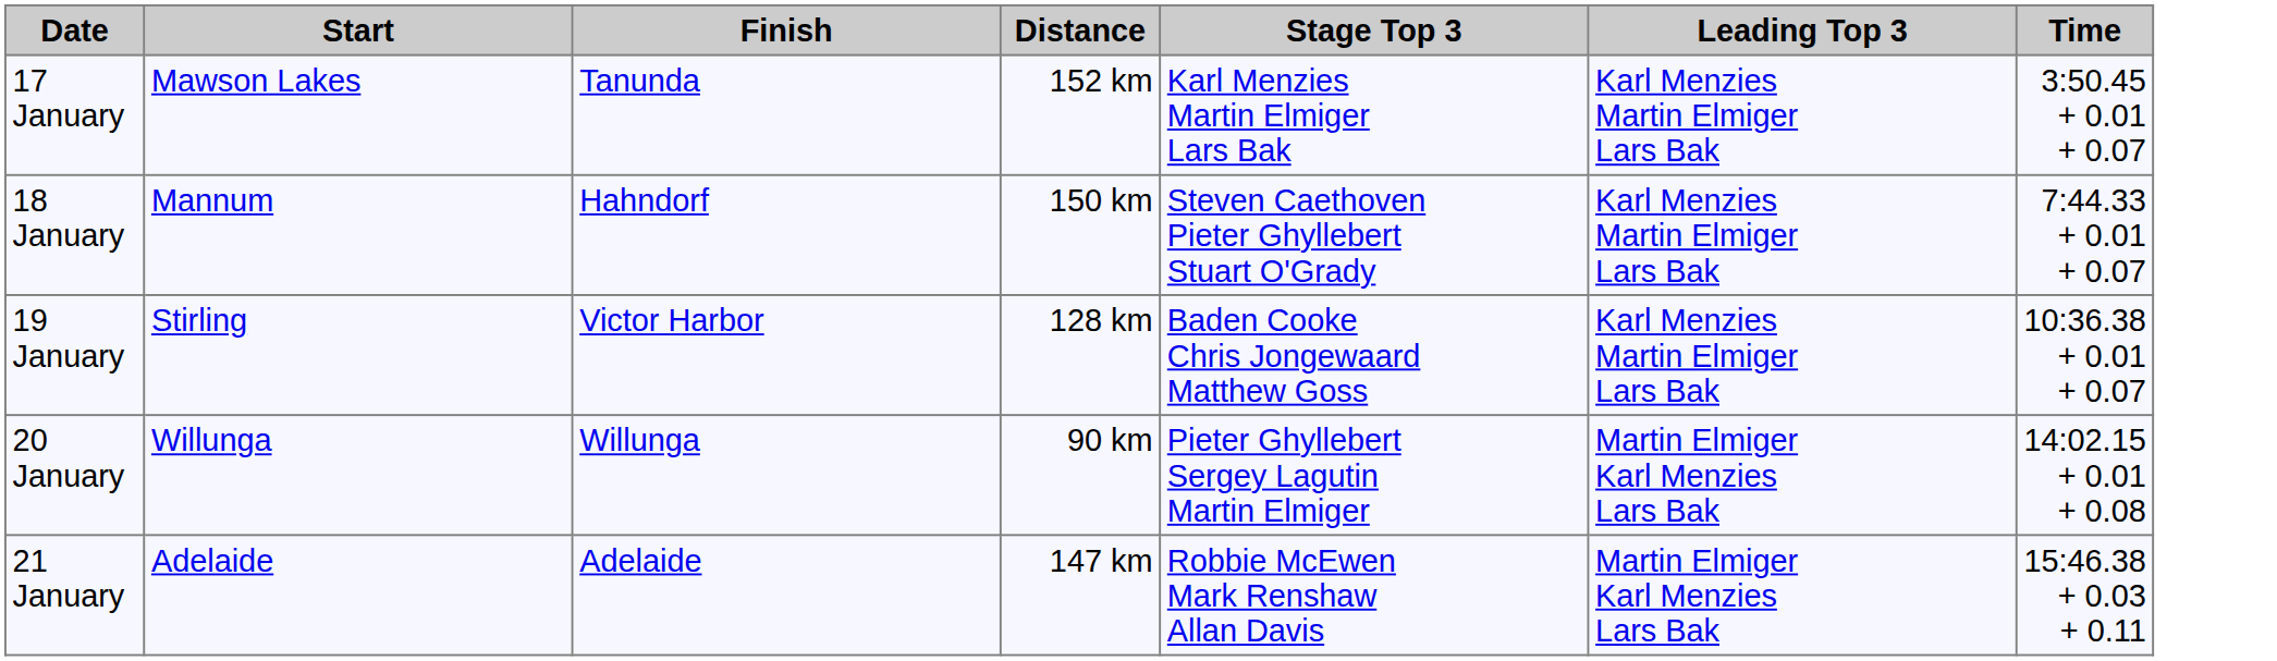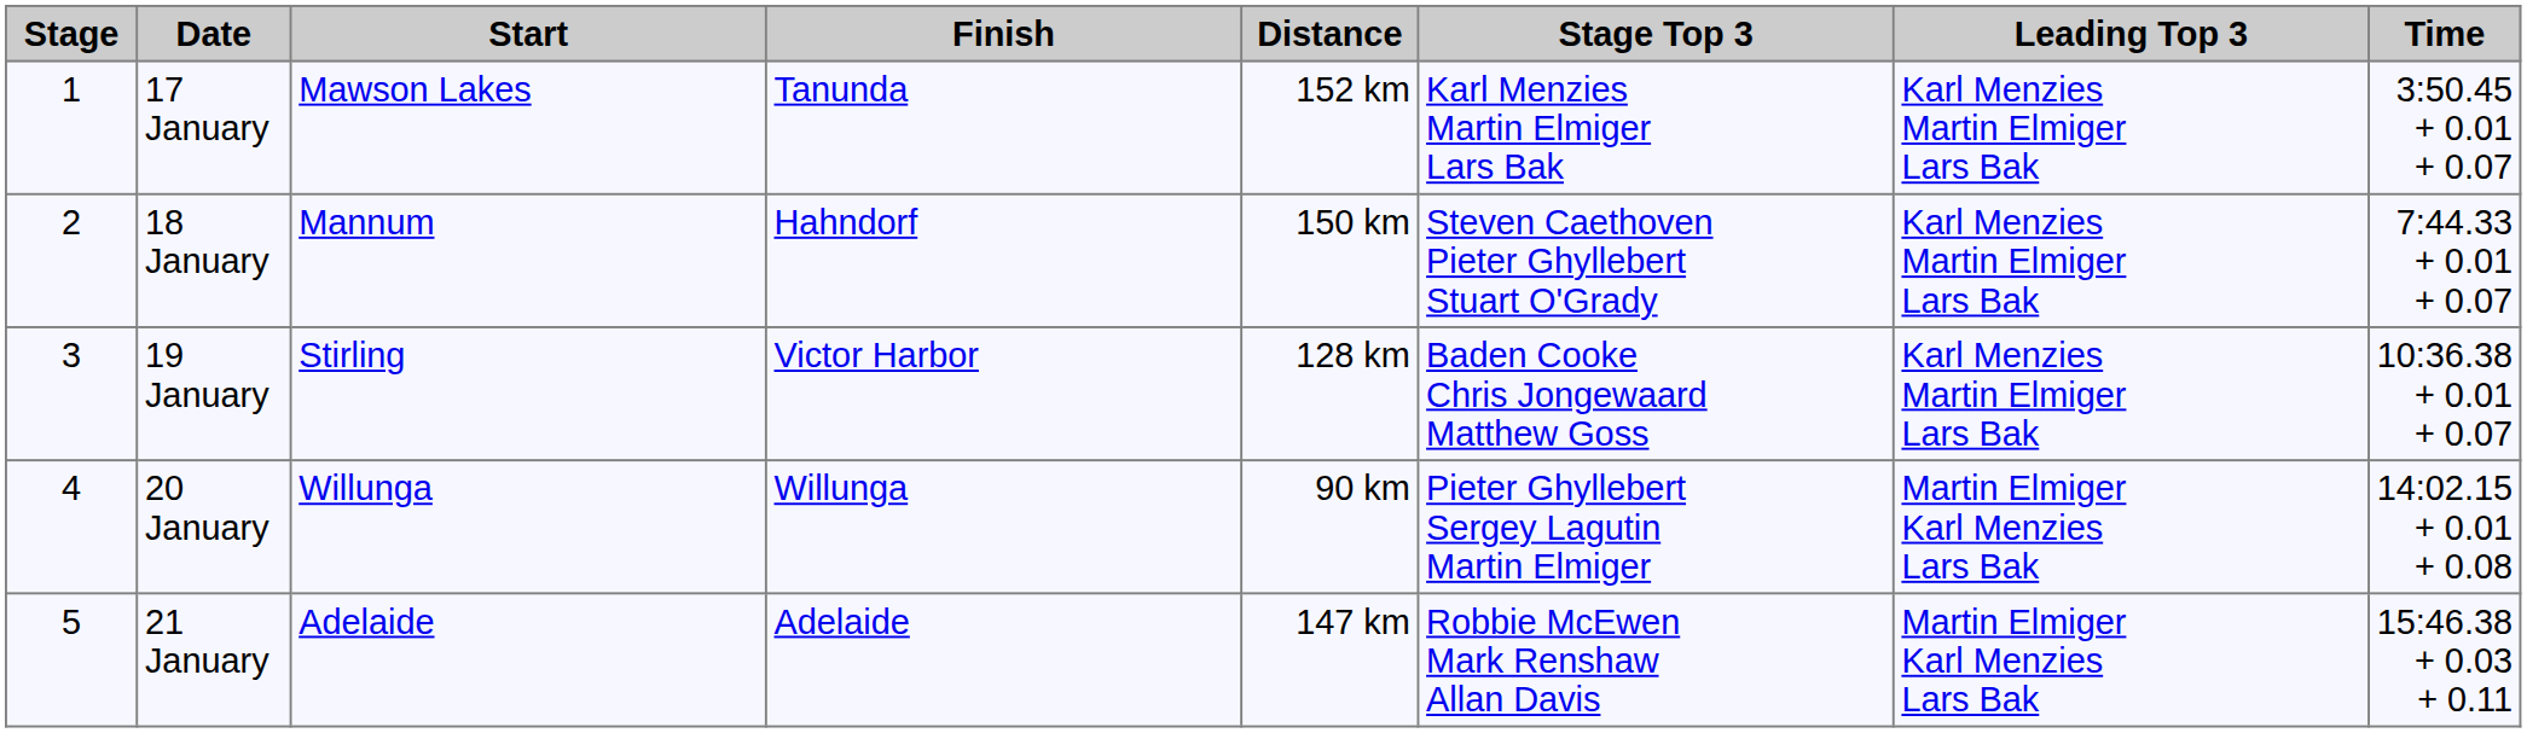+ column: Stage | 1 | 2 | 3 | 4 | 5
